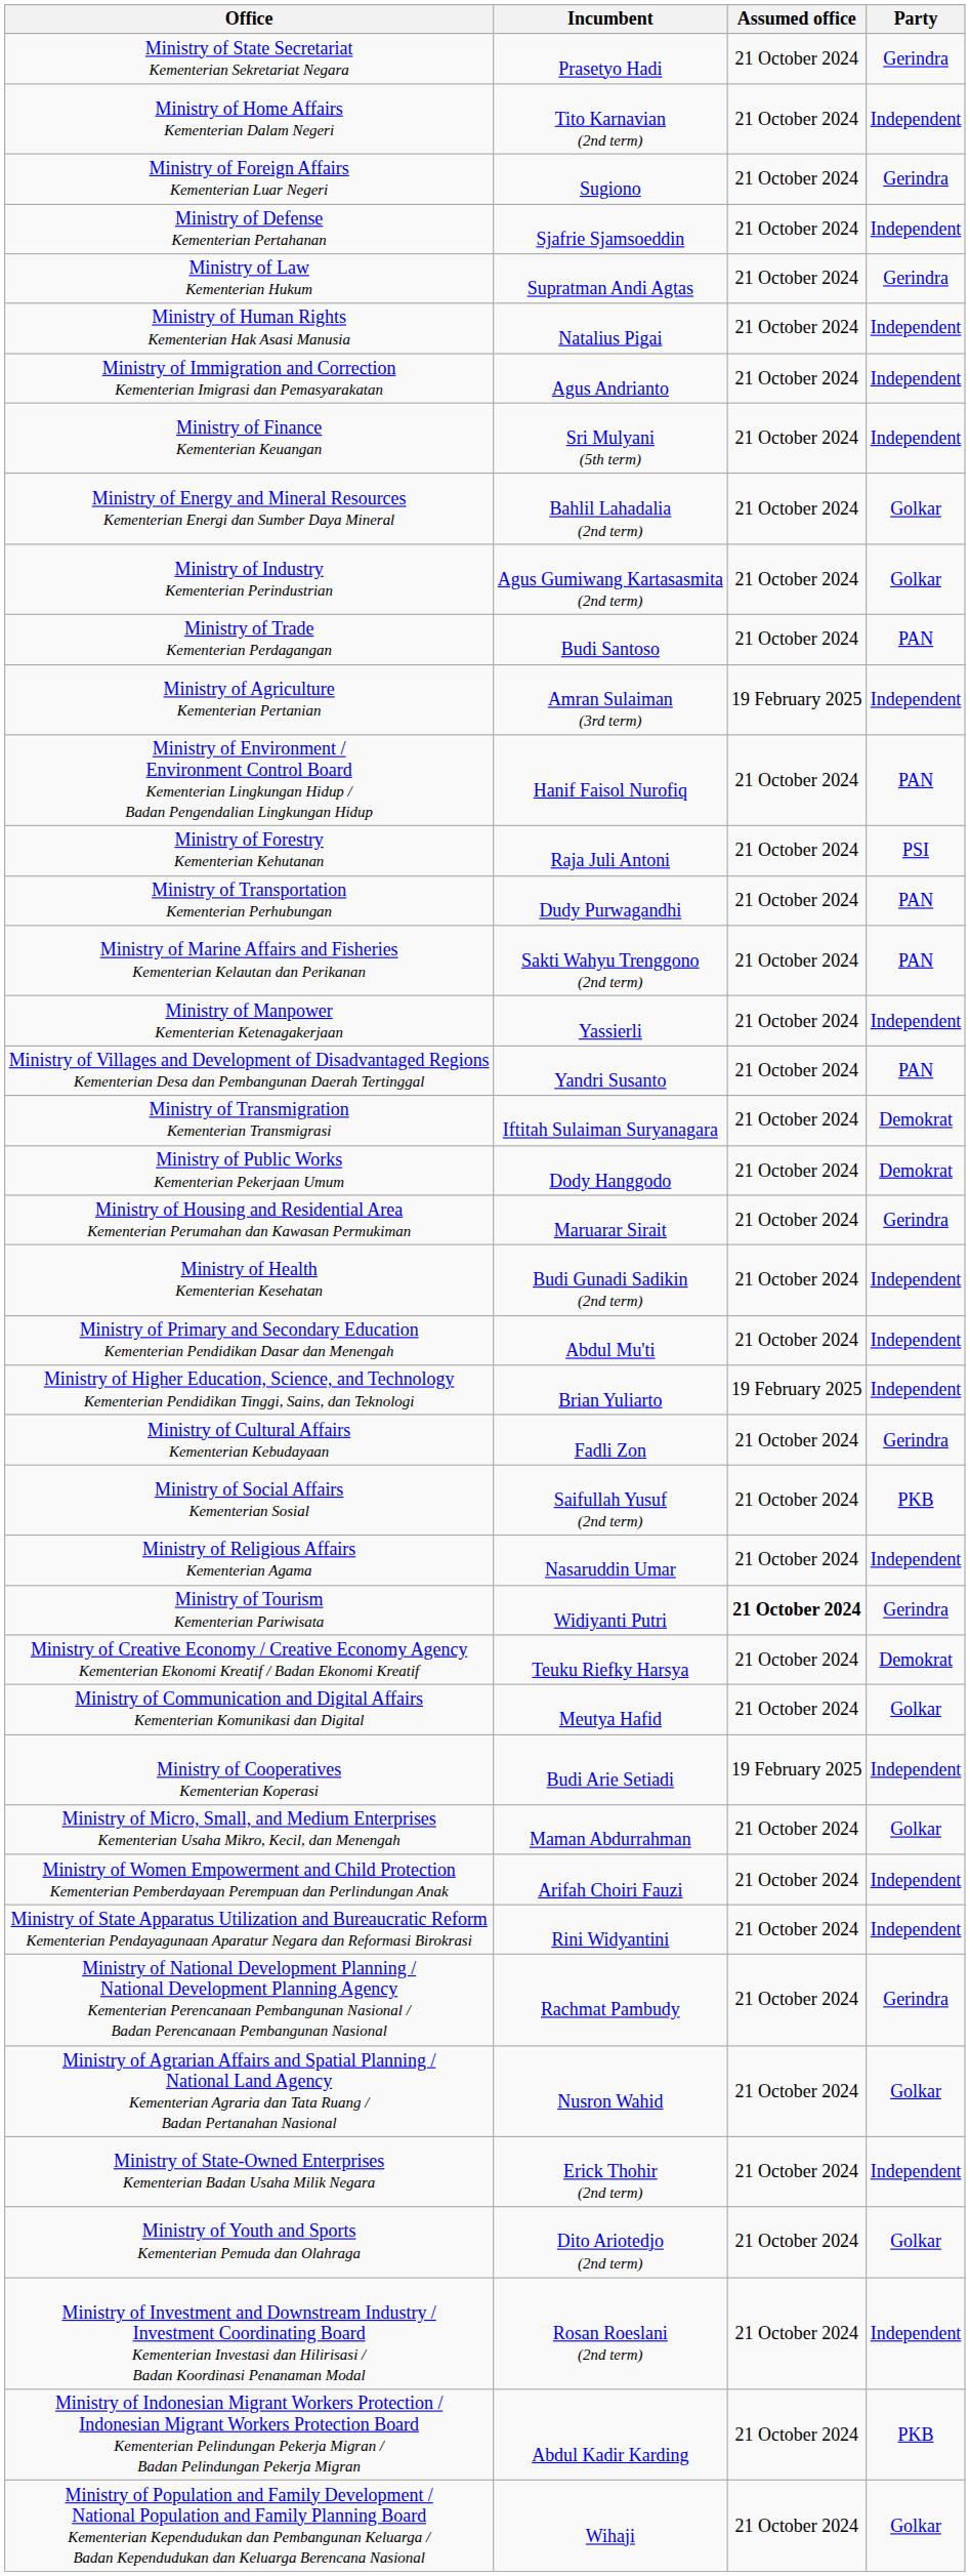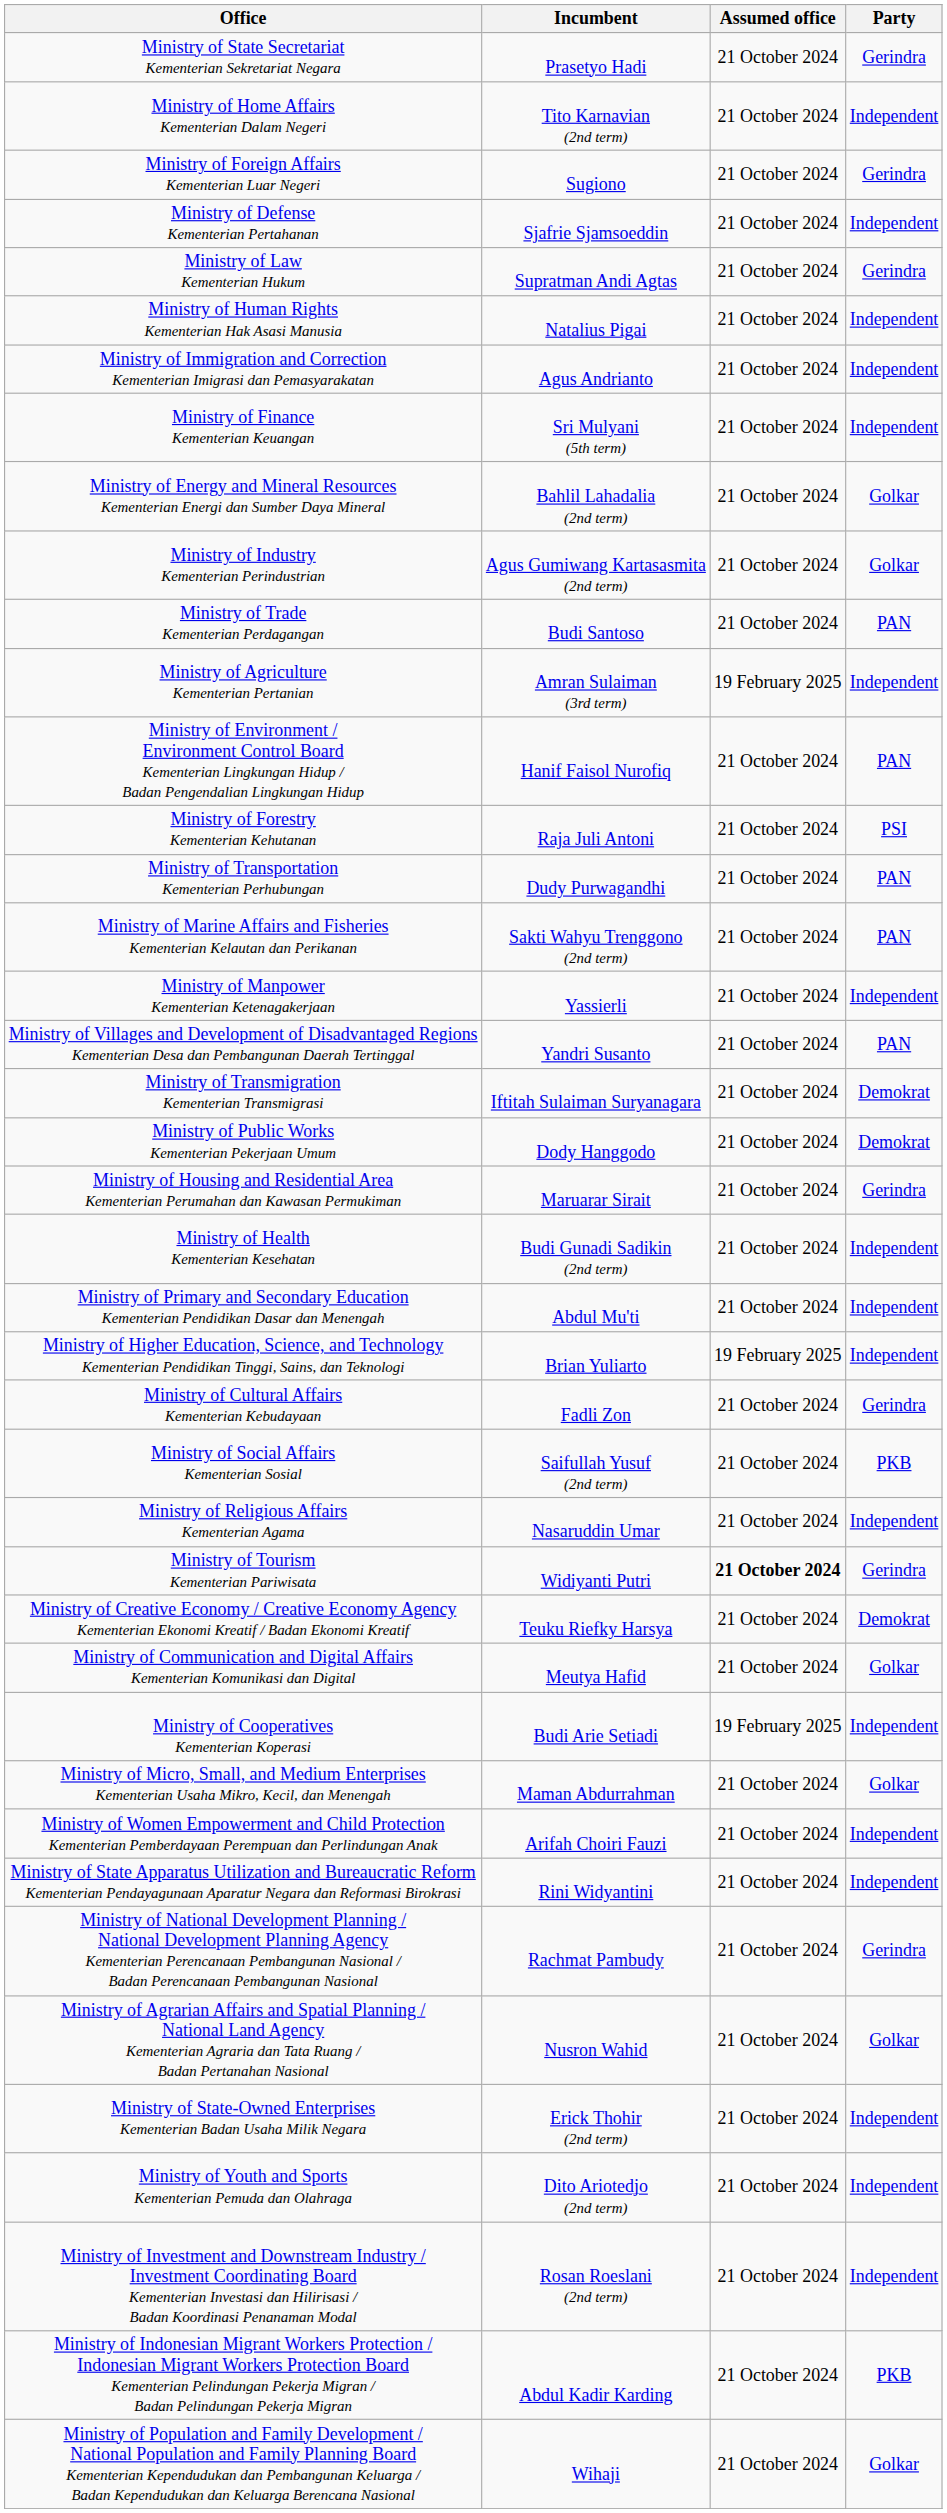Ministry of Youth and Sports Kementerian Pemuda dan Olahraga | Party: Golkar -> Independent
